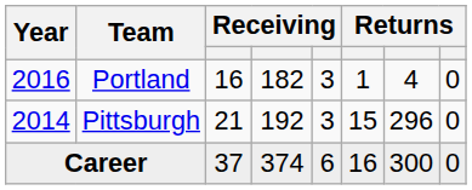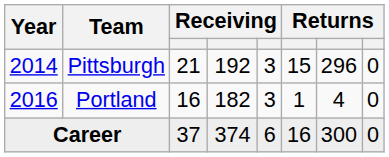rows swapped: Pittsburgh <-> Portland
